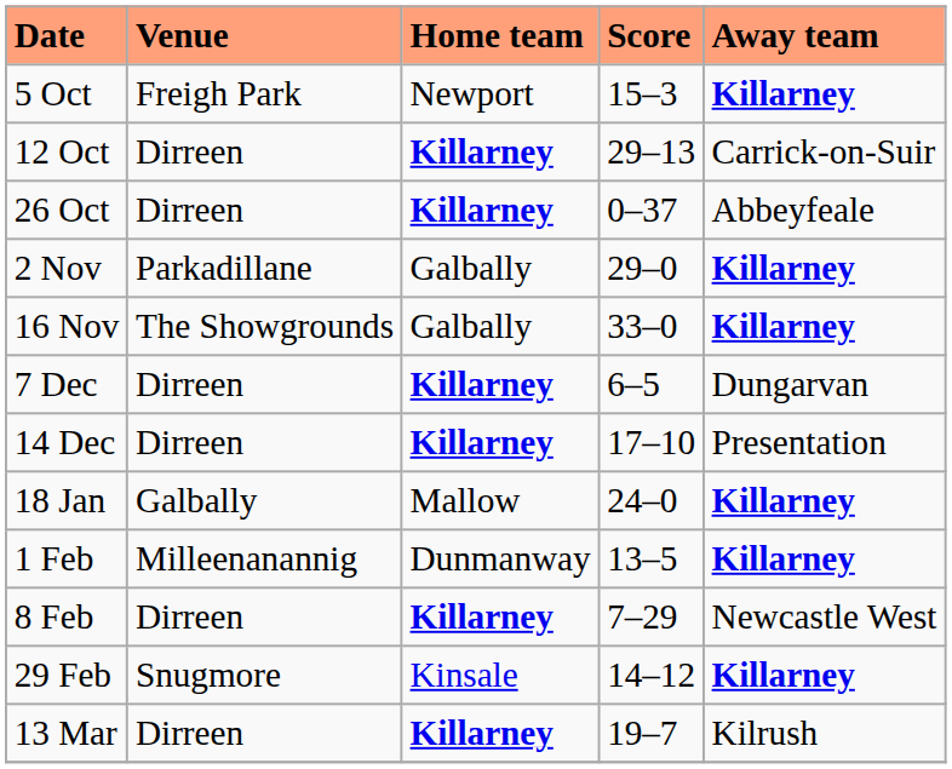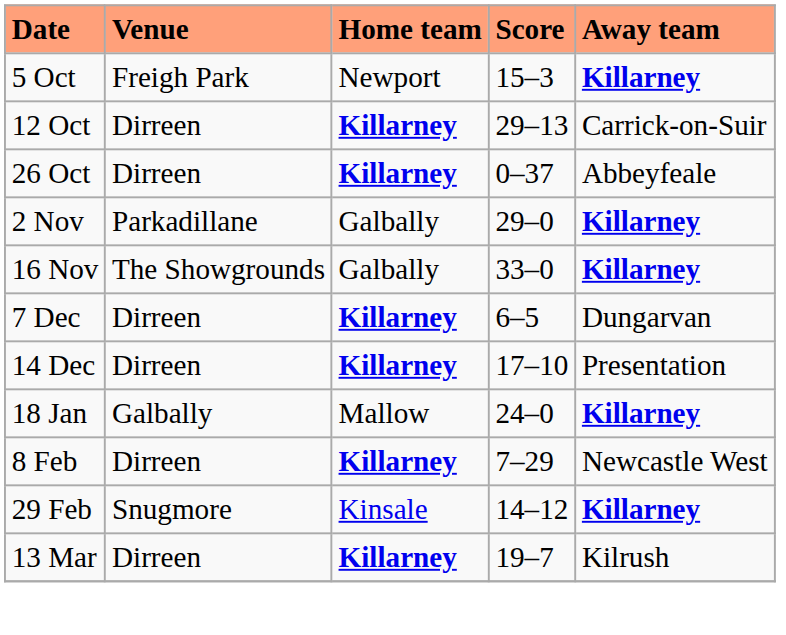- row: 1 Feb | Milleenanannig | Dunmanway | 13–5 | Killarney
